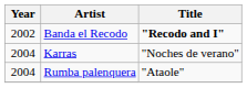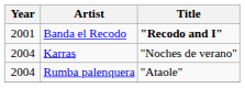Banda el Recodo | Year: 2002 -> 2001
